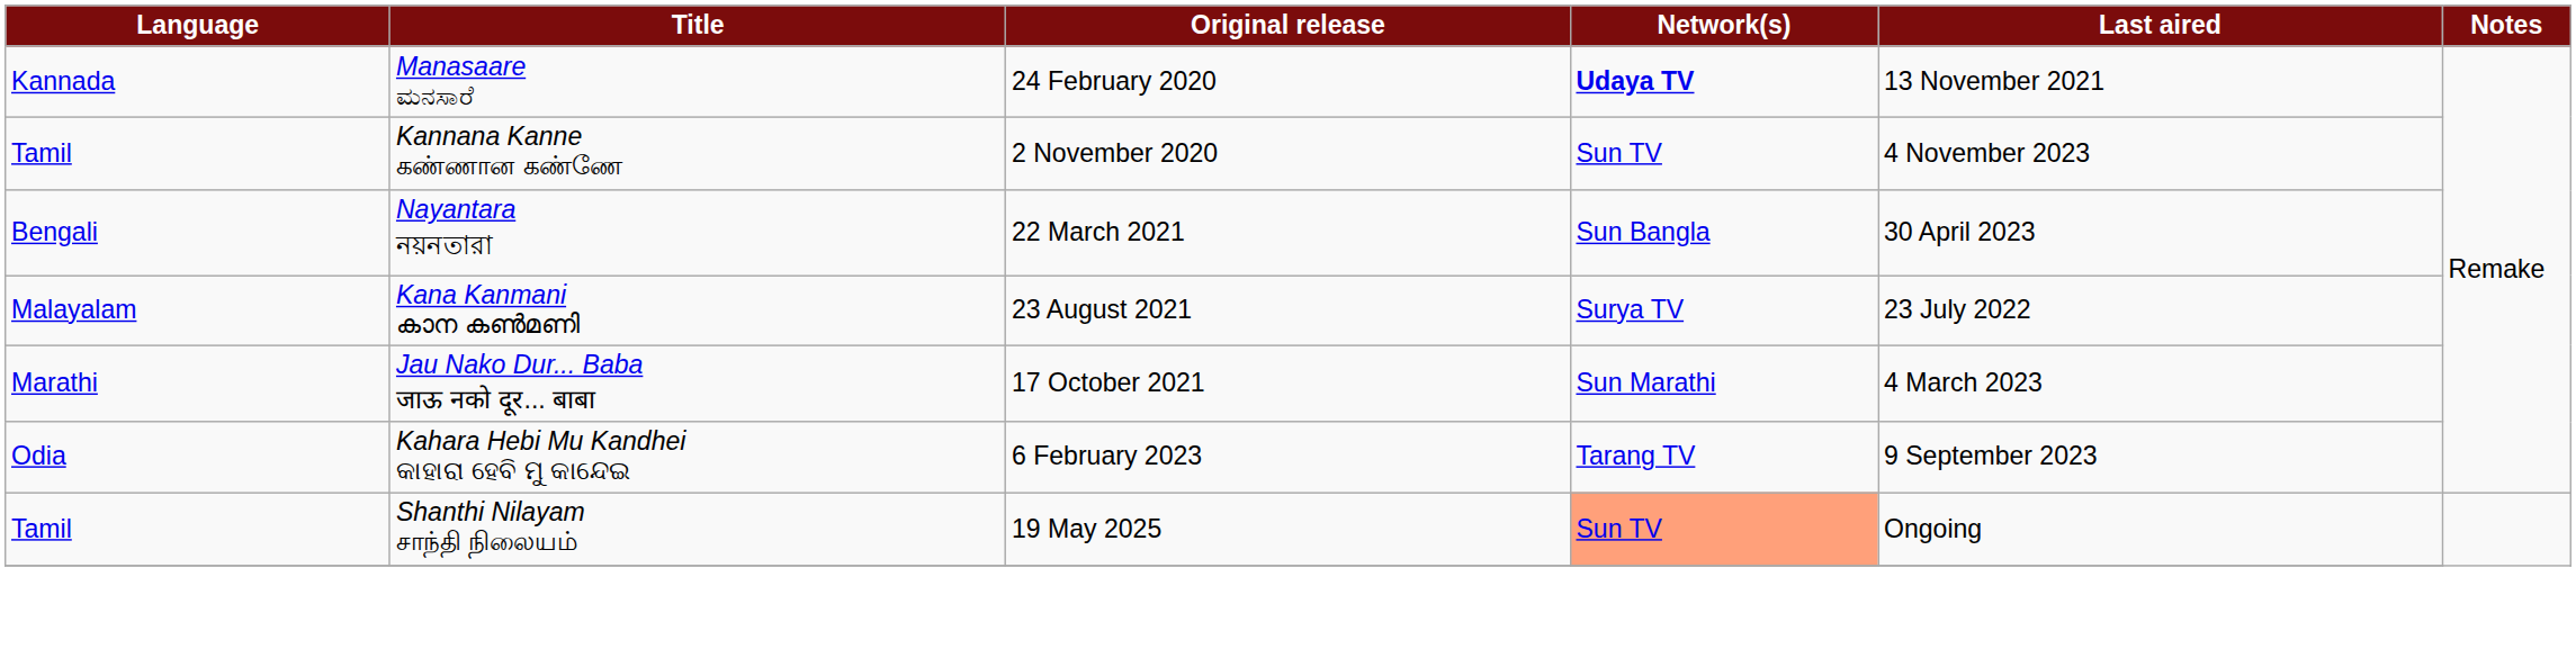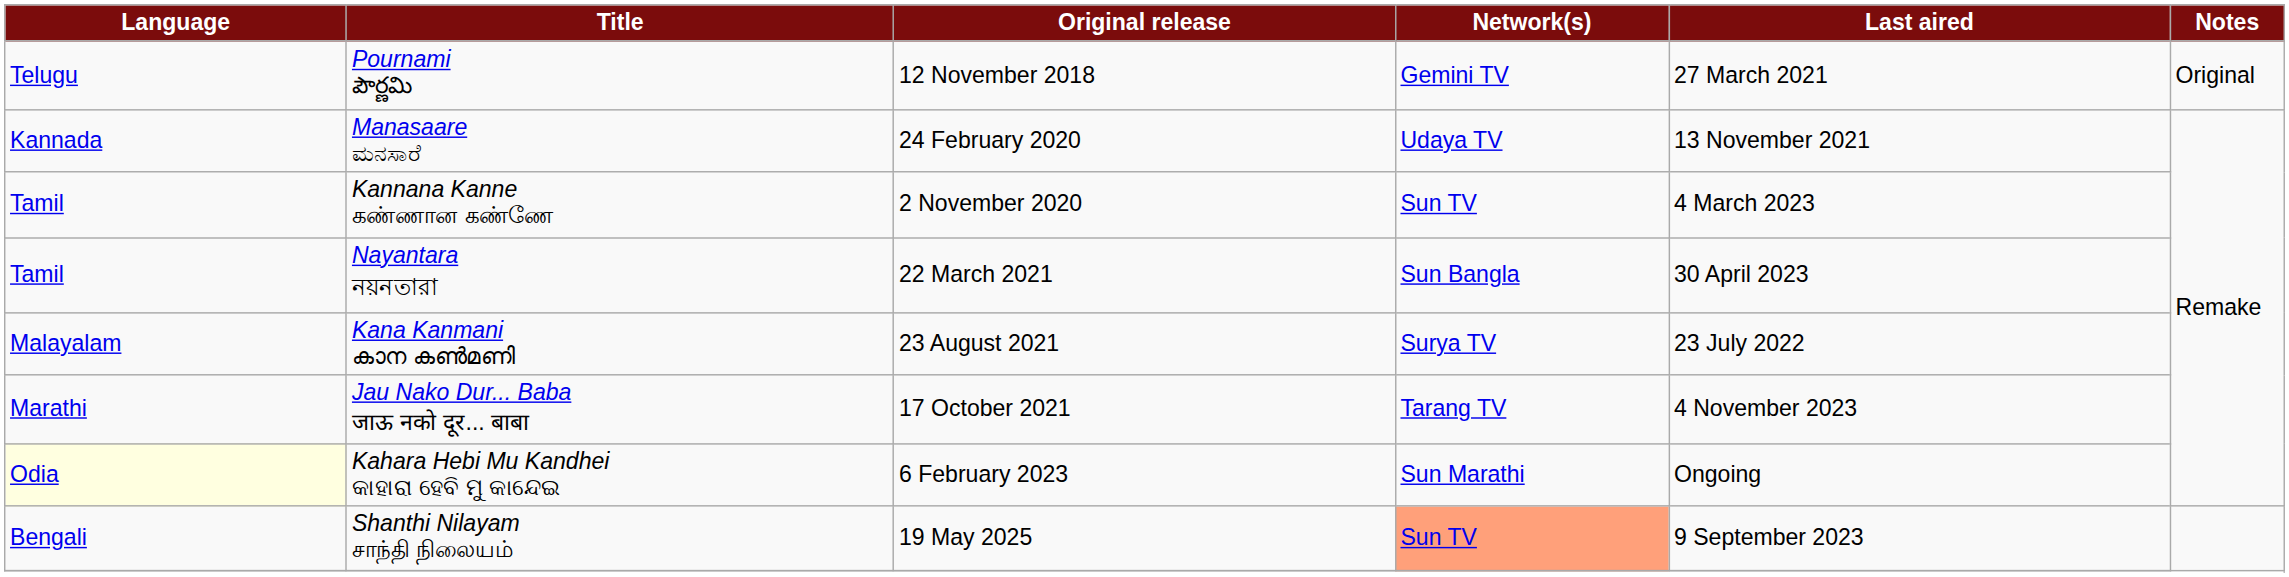+ row: Telugu | Pournami పౌర్ణమి | 12 November 2018 | Gemini TV | 27 March 2021 | Original
Manasaare ಮನಸಾರೆ | Network(s): bold -> normal
Kannana Kanne கண்ணான கண்ணே | Last aired: 4 November 2023 -> 4 March 2023
Nayantara নয়নতারা | Language: Bengali -> Tamil
Jau Nako Dur... Baba जाऊ नको दूर... बाबा | Network(s): Sun Marathi -> Tarang TV
Jau Nako Dur... Baba जाऊ नको दूर... बाबा | Last aired: 4 March 2023 -> 4 November 2023
Kahara Hebi Mu Kandhei କାହାରା ହେବି ମୁ କାନ୍ଦେଇ | Language: no background -> lightyellow background
Kahara Hebi Mu Kandhei କାହାରା ହେବି ମୁ କାନ୍ଦେଇ | Network(s): Tarang TV -> Sun Marathi
Kahara Hebi Mu Kandhei କାହାରା ହେବି ମୁ କାନ୍ଦେଇ | Last aired: 9 September 2023 -> Ongoing
Shanthi Nilayam சாந்தி நிலையம் | Language: Tamil -> Bengali
Shanthi Nilayam சாந்தி நிலையம் | Last aired: Ongoing -> 9 September 2023
